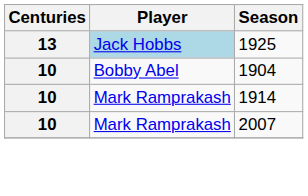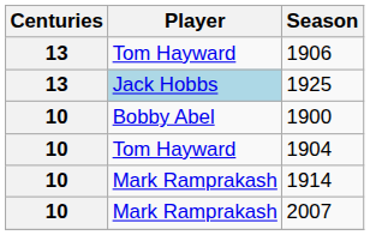+ row: 13 | Tom Hayward | 1906
+ row: 10 | Bobby Abel | 1900
1904 | Player: Bobby Abel -> Tom Hayward
